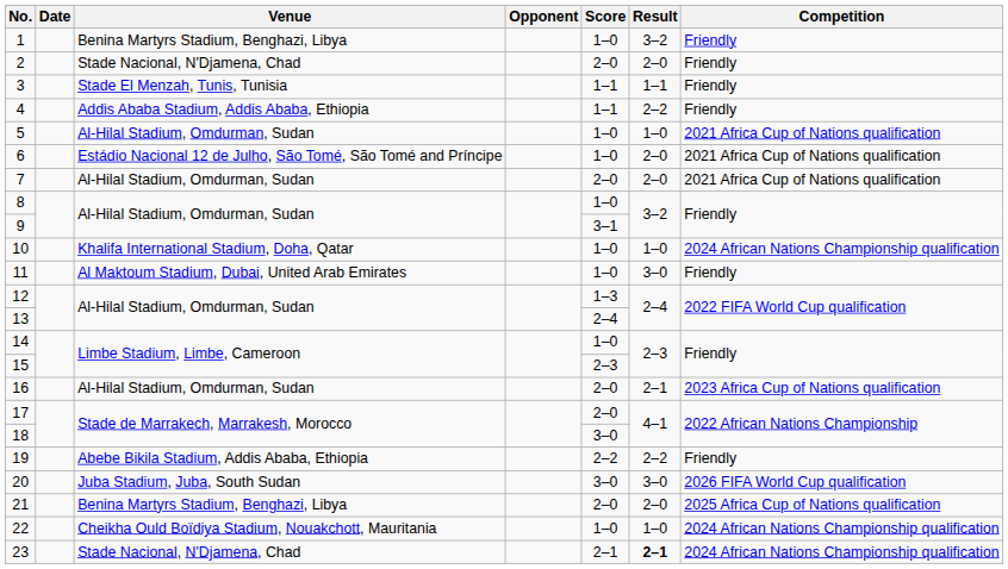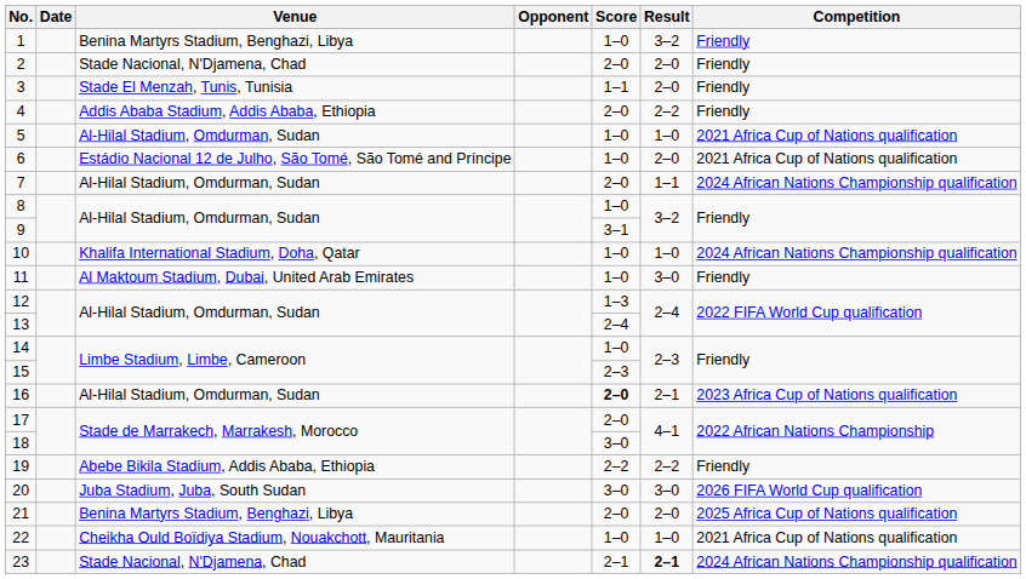3 | Result: 1–1 -> 2–0
4 | Score: 1–1 -> 2–0
7 | Result: 2–0 -> 1–1
7 | Competition: 2021 Africa Cup of Nations qualification -> 2024 African Nations Championship qualification
16 | Score: normal -> bold
22 | Competition: 2024 African Nations Championship qualification -> 2021 Africa Cup of Nations qualification
